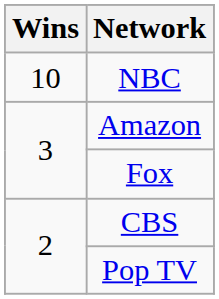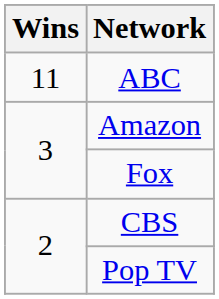+ row: 11 | ABC
- row: 10 | NBC
